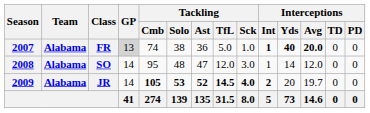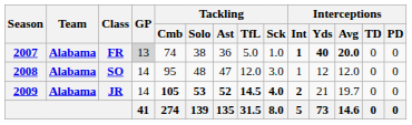SO | Interceptions / Yds: 14 -> 12
JR | Interceptions / Yds: 20 -> 21
